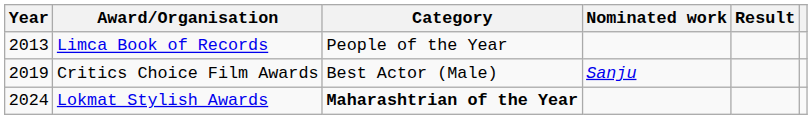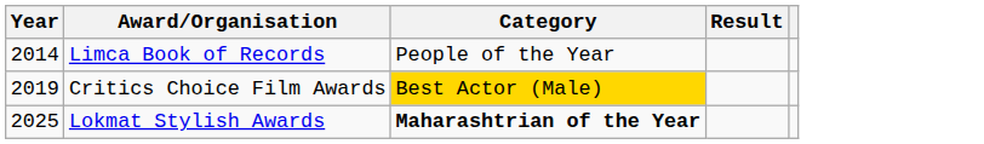- column: Nominated work | Sanju
Limca Book of Records | Year: 2013 -> 2014
Critics Choice Film Awards | Category: no background -> gold background
Lokmat Stylish Awards | Year: 2024 -> 2025
